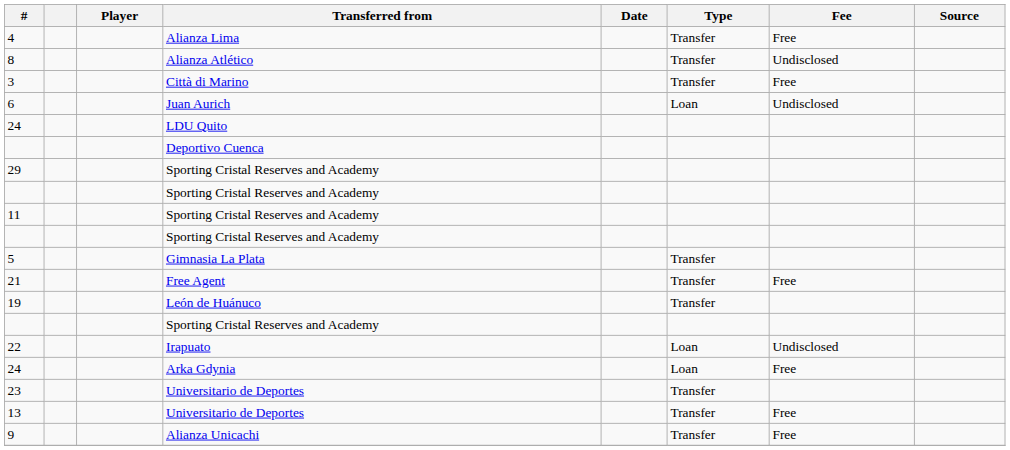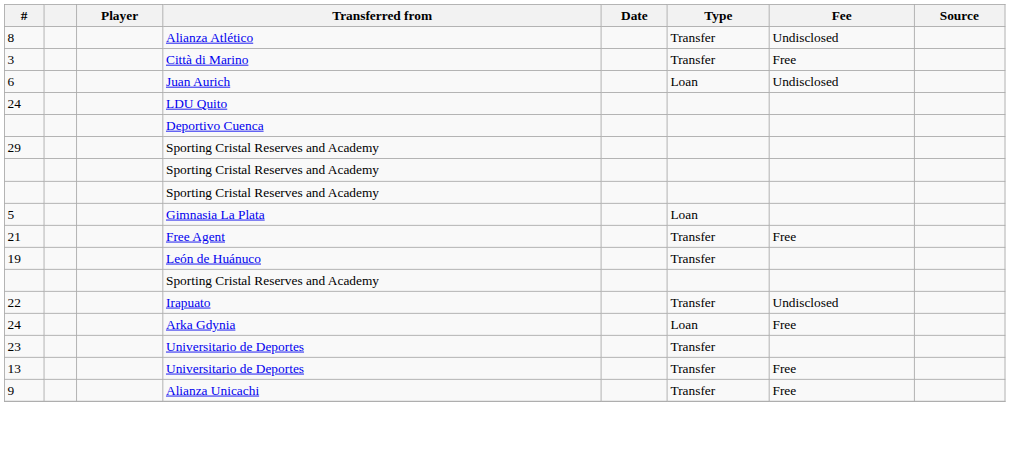- row: 4 | Alianza Lima | Transfer | Free
- row: 11 | Sporting Cristal Reserves and Academy
5 | Type: Transfer -> Loan
22 | Type: Loan -> Transfer
